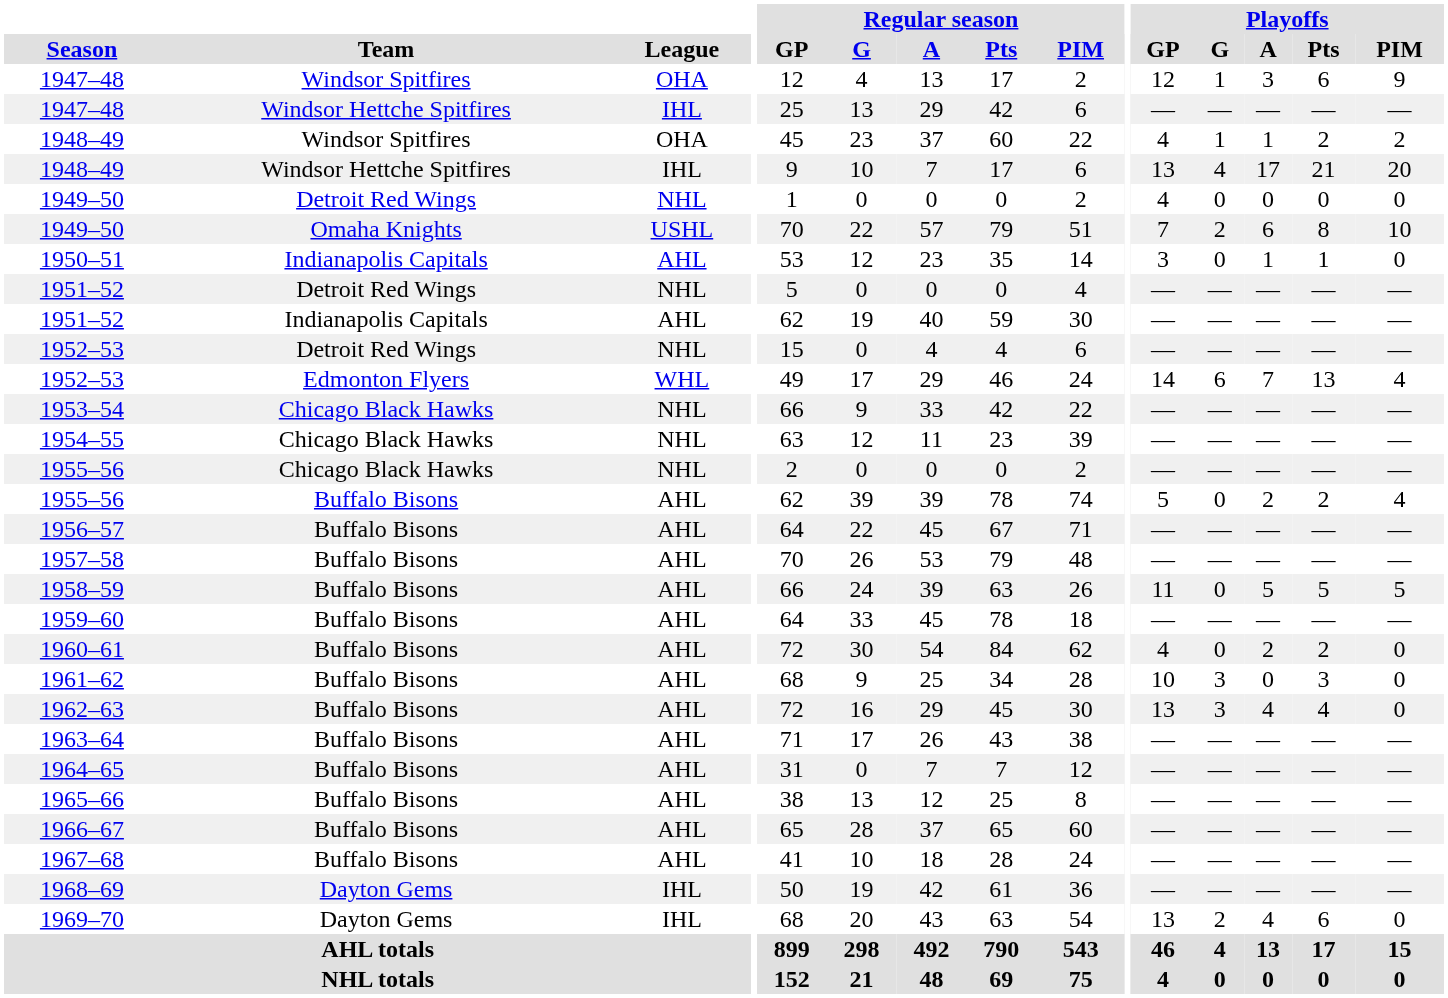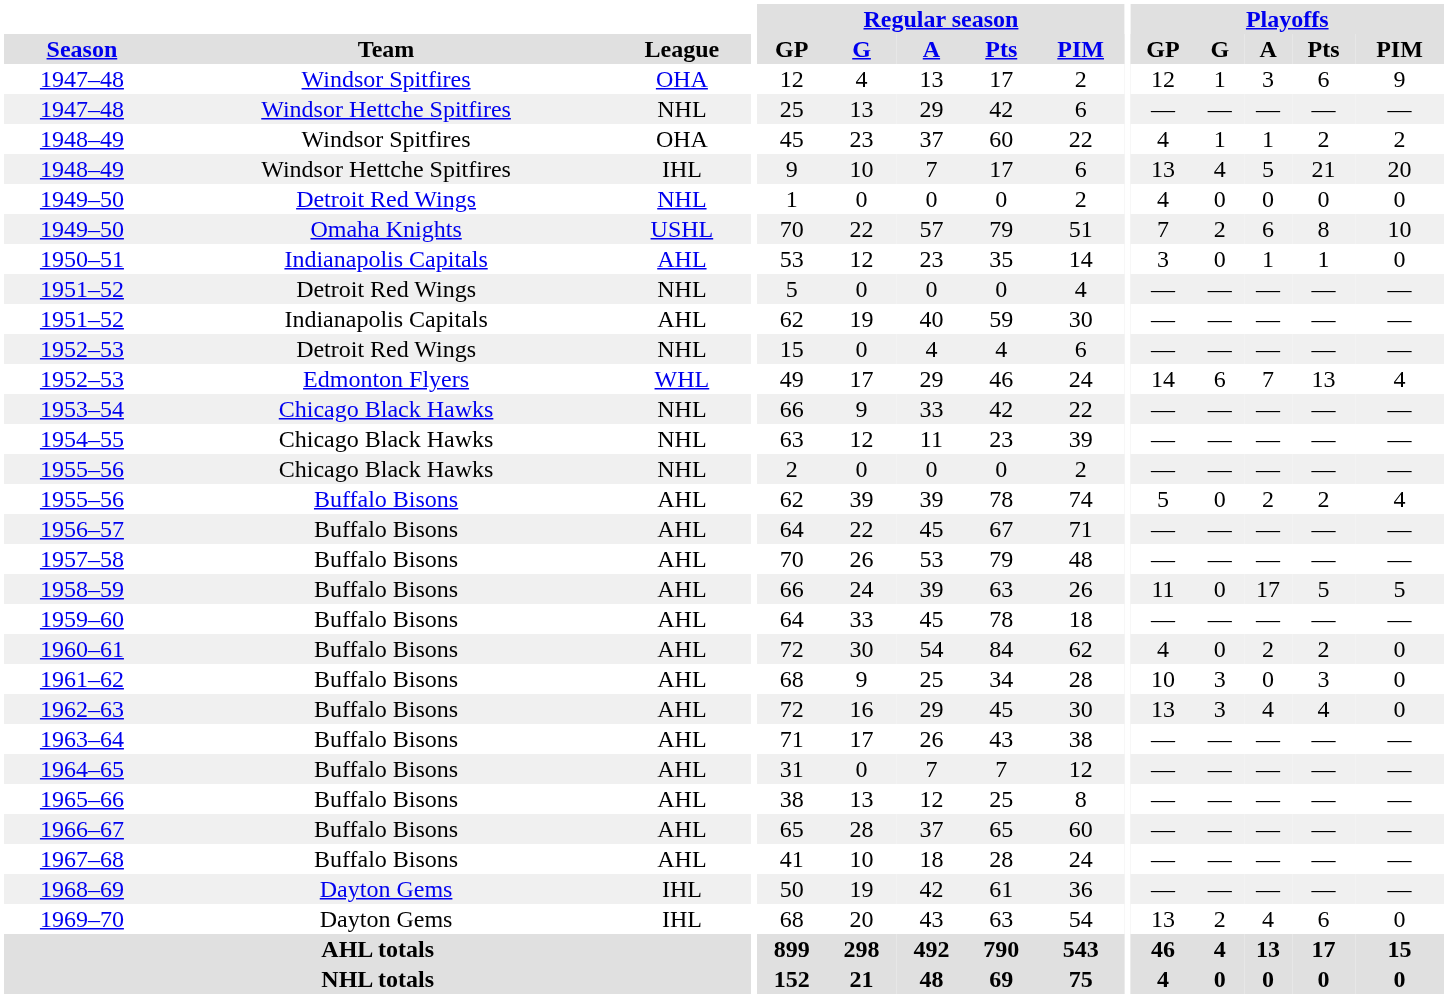1947–48 / Windsor Hettche Spitfires | League: IHL -> NHL
1948–49 / Windsor Hettche Spitfires | Playoffs / A: 17 -> 5
1958–59 | Playoffs / A: 5 -> 17
